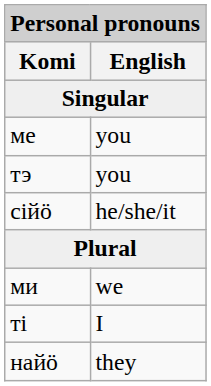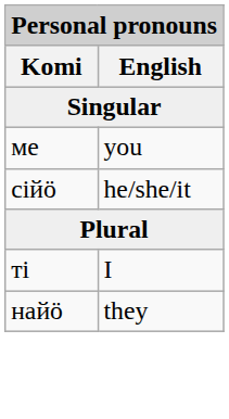- row: тэ | you
- row: ми | we
